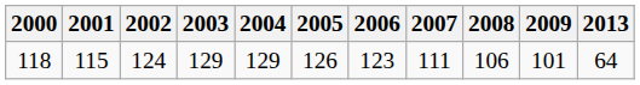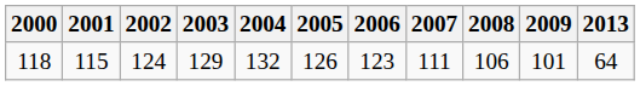118 | 2004: 129 -> 132
